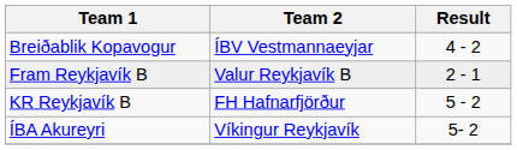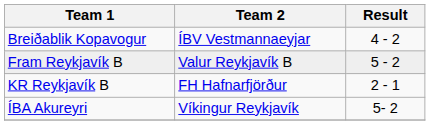Fram Reykjavík B | Result: 2 - 1 -> 5 - 2
KR Reykjavík B | Result: 5 - 2 -> 2 - 1
